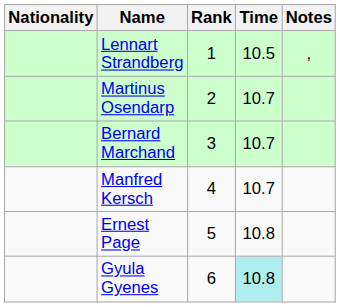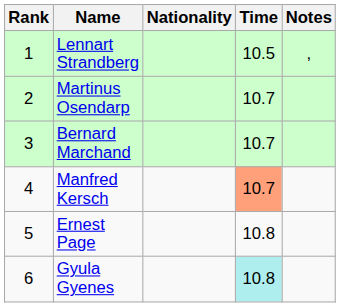columns swapped: Rank <-> Nationality
Manfred Kersch | Time: no background -> lightsalmon background
